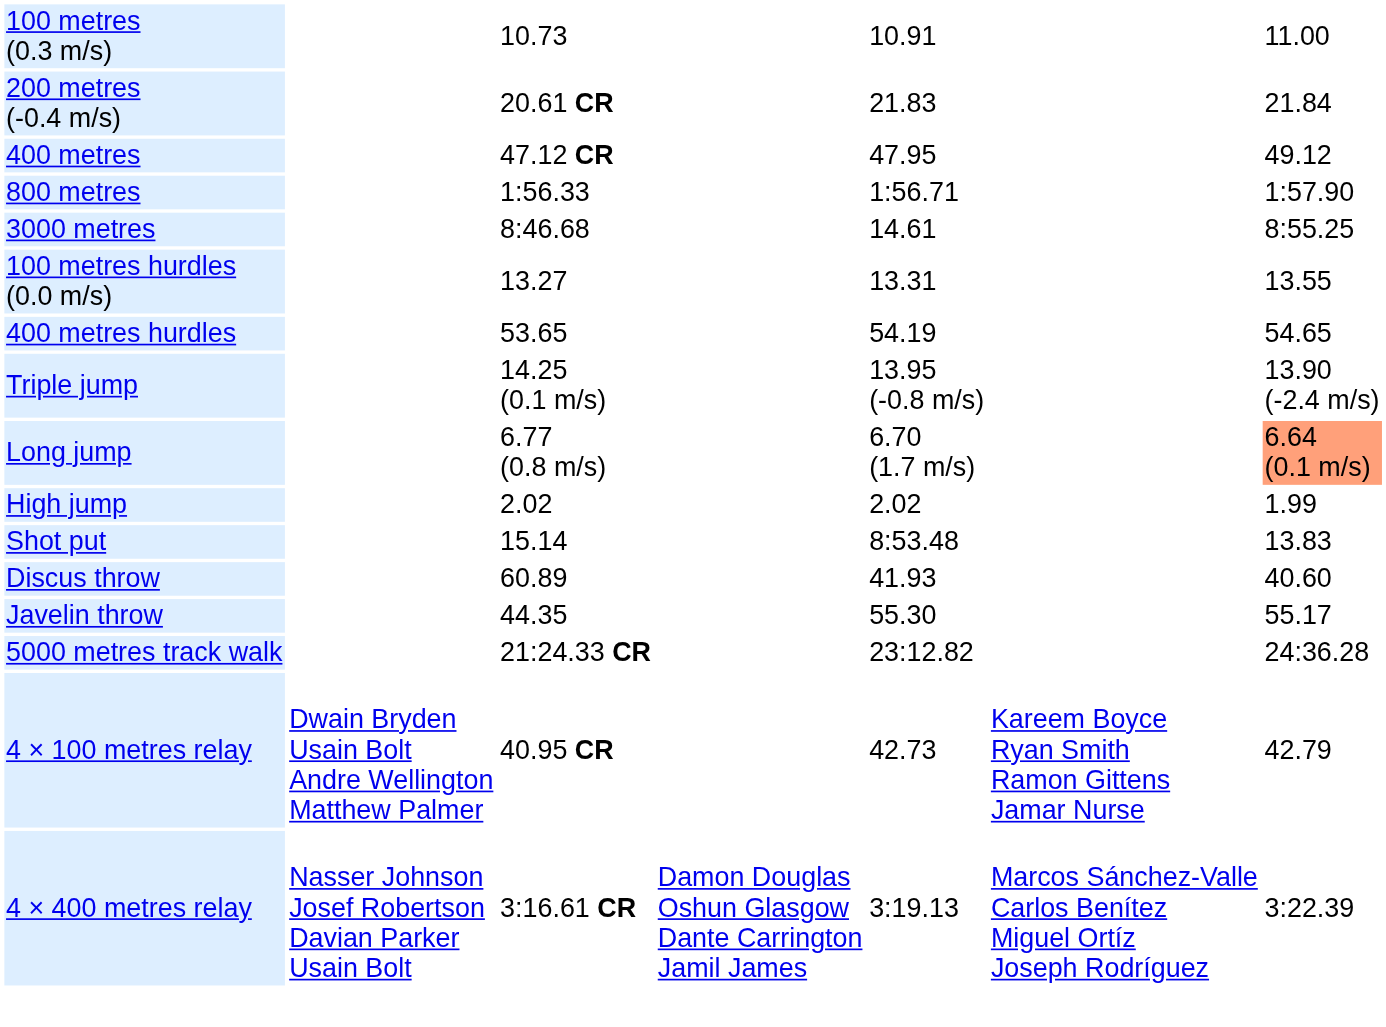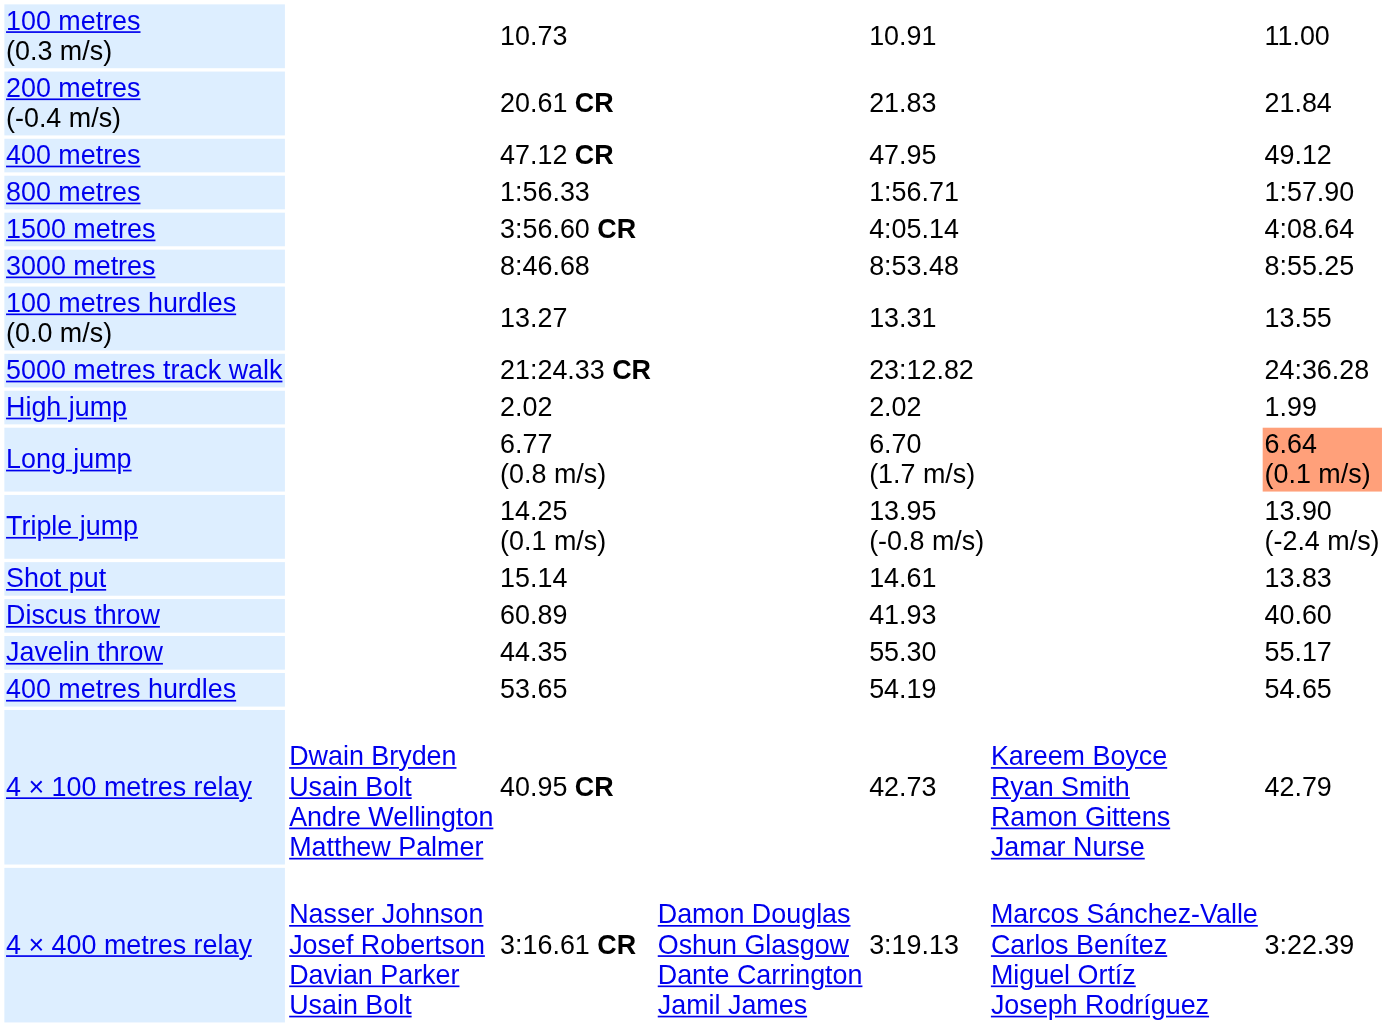+ row: 1500 metres | 3:56.60 CR | 4:05.14 | 4:08.64
3000 metres | column 5: 14.61 -> 8:53.48
rows swapped: 400 metres hurdles <-> 5000 metres track walk
rows swapped: High jump <-> Triple jump
Shot put | column 5: 8:53.48 -> 14.61
